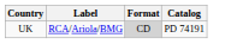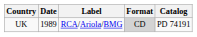+ column: Date | 1989
